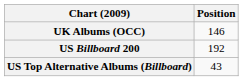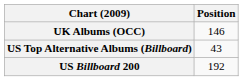rows swapped: US Billboard 200 <-> US Top Alternative Albums (Billboard)
